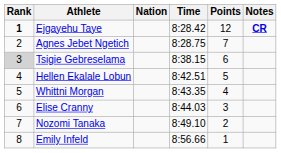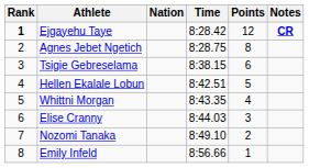Agnes Jebet Ngetich | Points: 7 -> 8
Tsigie Gebreselama | Rank: lightgrey background -> no background
